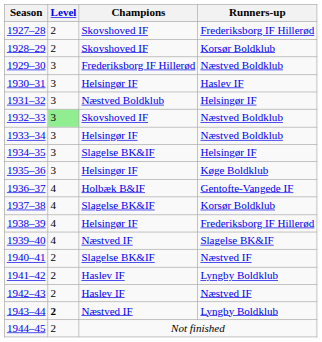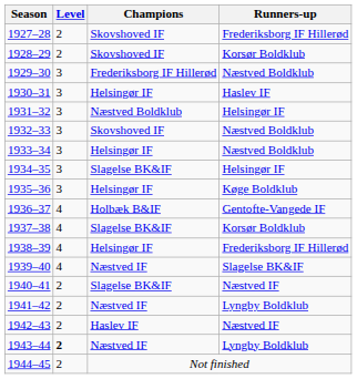1932–33 | Level: lightgreen background -> no background
1941–42 | Champions: Haslev IF -> Næstved IF
